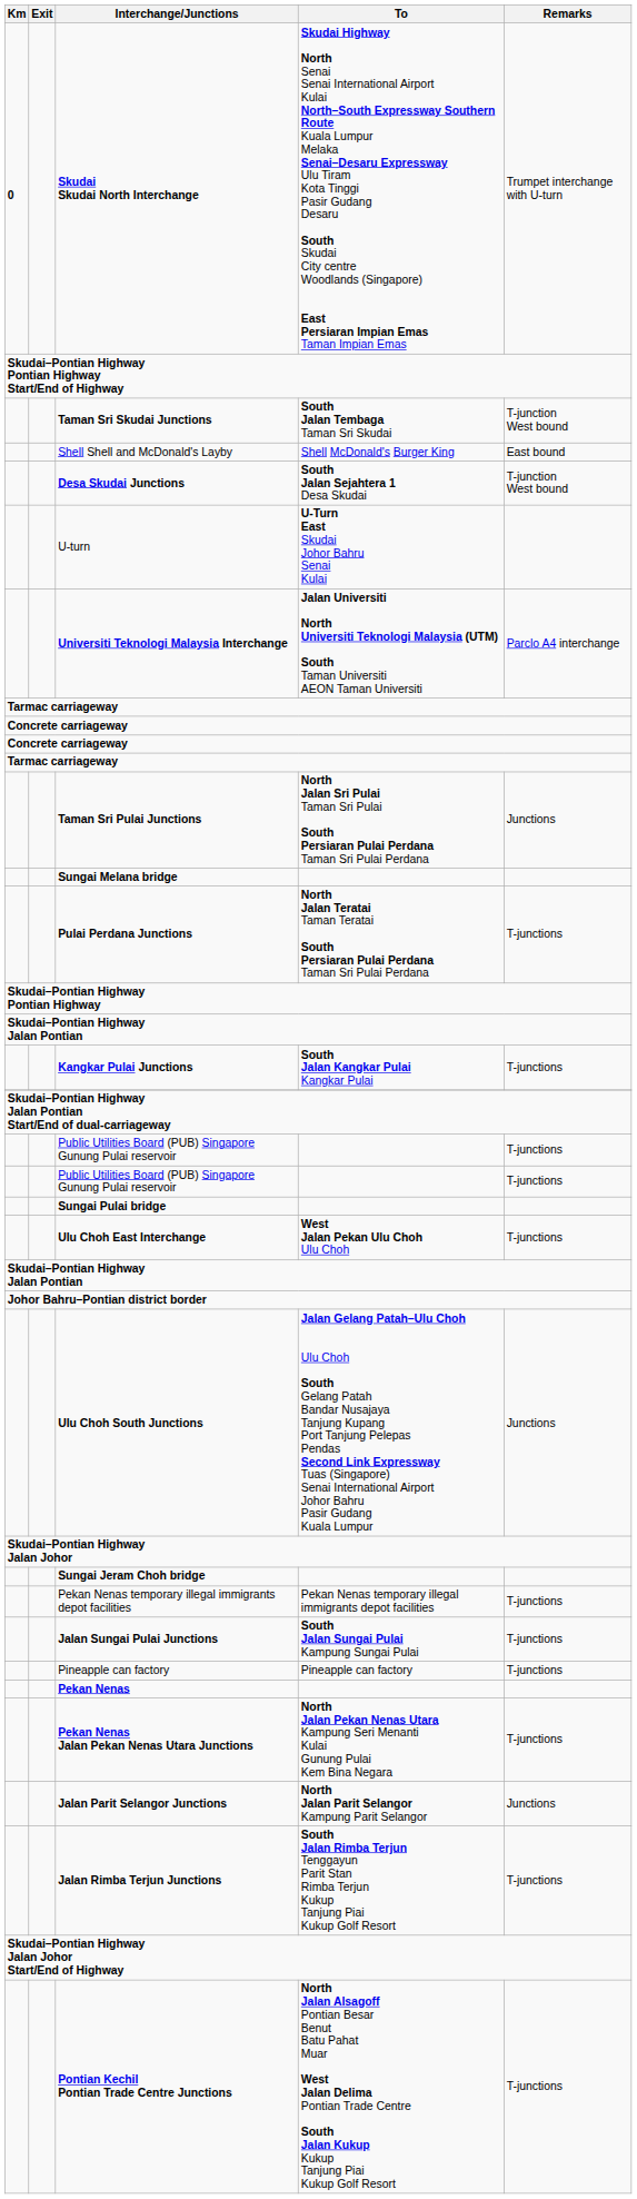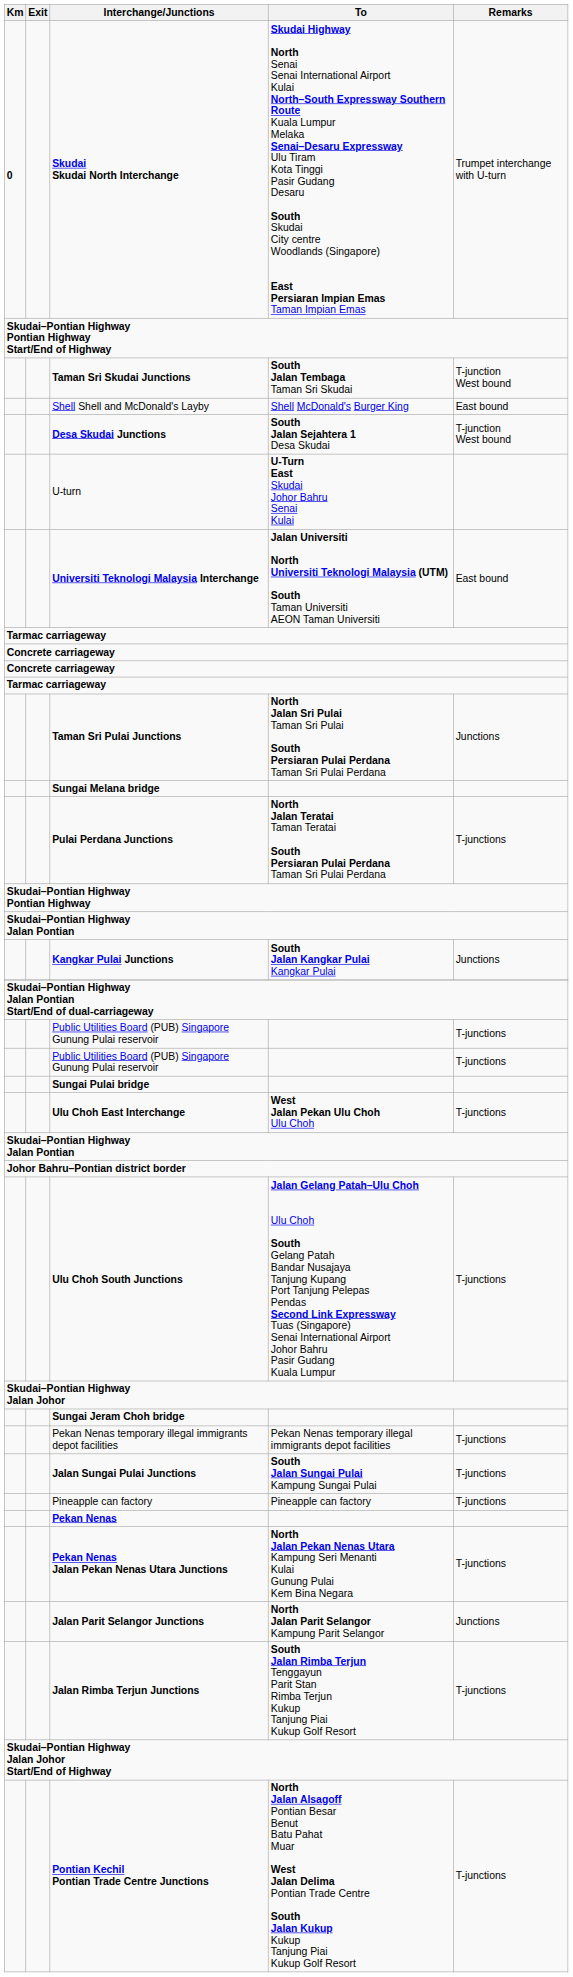Universiti Teknologi Malaysia Interchange | Remarks: Parclo A4 interchange -> East bound
Kangkar Pulai Junctions | Remarks: T-junctions -> Junctions
Ulu Choh South Junctions | Remarks: Junctions -> T-junctions
